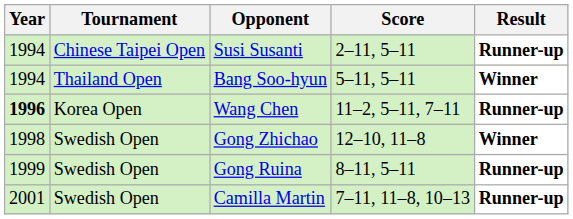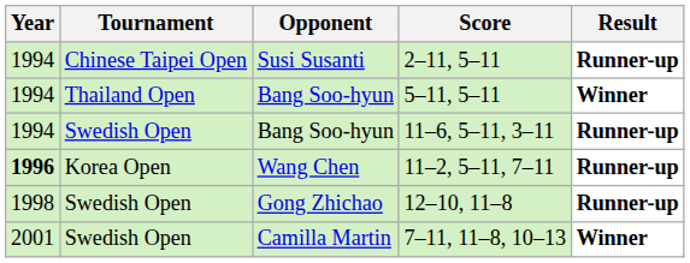+ row: 1994 | Swedish Open | Bang Soo-hyun | 11–6, 5–11, 3–11 | Runner-up
12–10, 11–8 | Result: Winner -> Runner-up
- row: 1999 | Swedish Open | Gong Ruina | 8–11, 5–11 | Runner-up
7–11, 11–8, 10–13 | Result: Runner-up -> Winner
